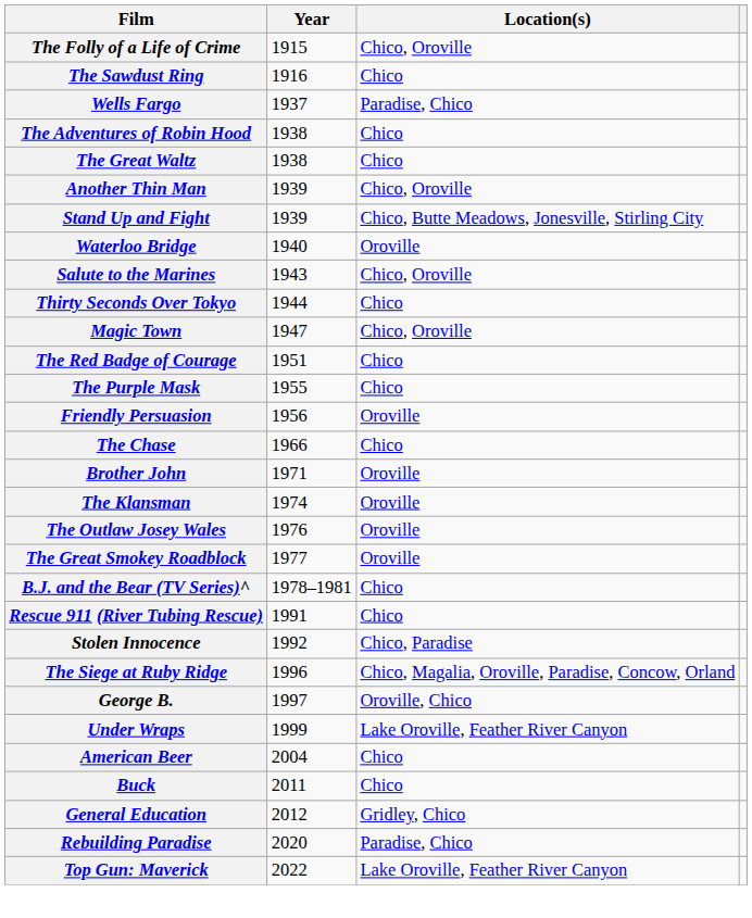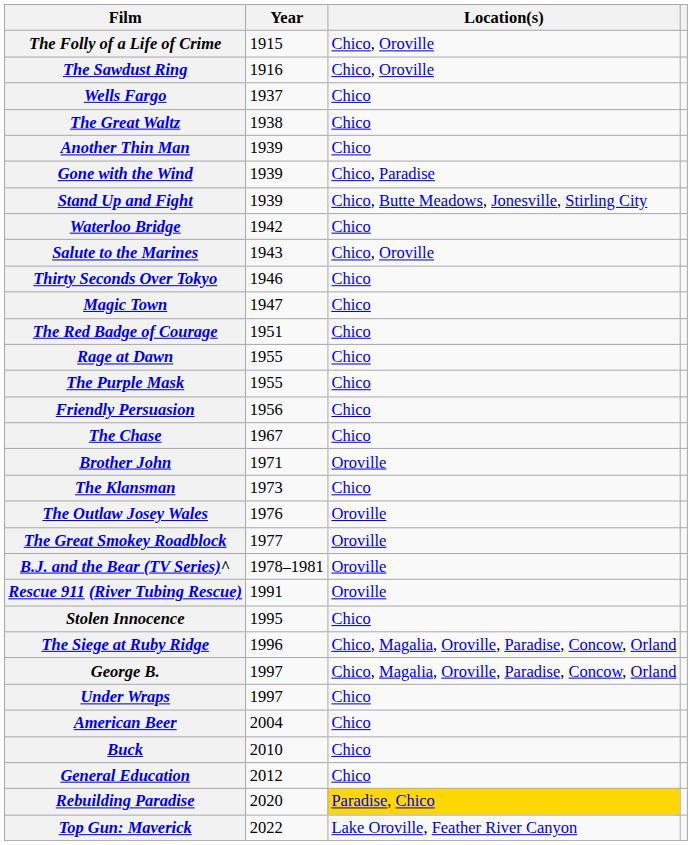The Sawdust Ring | Location(s): Chico -> Chico, Oroville
Wells Fargo | Location(s): Paradise, Chico -> Chico
- row: The Adventures of Robin Hood | 1938 | Chico
Another Thin Man | Location(s): Chico, Oroville -> Chico
+ row: Gone with the Wind | 1939 | Chico, Paradise
Waterloo Bridge | Year: 1940 -> 1942
Waterloo Bridge | Location(s): Oroville -> Chico
Thirty Seconds Over Tokyo | Year: 1944 -> 1946
Magic Town | Location(s): Chico, Oroville -> Chico
+ row: Rage at Dawn | 1955 | Chico
Friendly Persuasion | Location(s): Oroville -> Chico
The Chase | Year: 1966 -> 1967
The Klansman | Year: 1974 -> 1973
The Klansman | Location(s): Oroville -> Chico
B.J. and the Bear (TV Series)^ | Location(s): Chico -> Oroville
Rescue 911 (River Tubing Rescue) | Location(s): Chico -> Oroville
Stolen Innocence | Year: 1992 -> 1995
Stolen Innocence | Location(s): Chico, Paradise -> Chico
George B. | Location(s): Oroville, Chico -> Chico, Magalia, Oroville, Paradise, Concow, Orland
Under Wraps | Year: 1999 -> 1997
Under Wraps | Location(s): Lake Oroville, Feather River Canyon -> Chico
Buck | Year: 2011 -> 2010
General Education | Location(s): Gridley, Chico -> Chico
Rebuilding Paradise | Location(s): no background -> gold background
